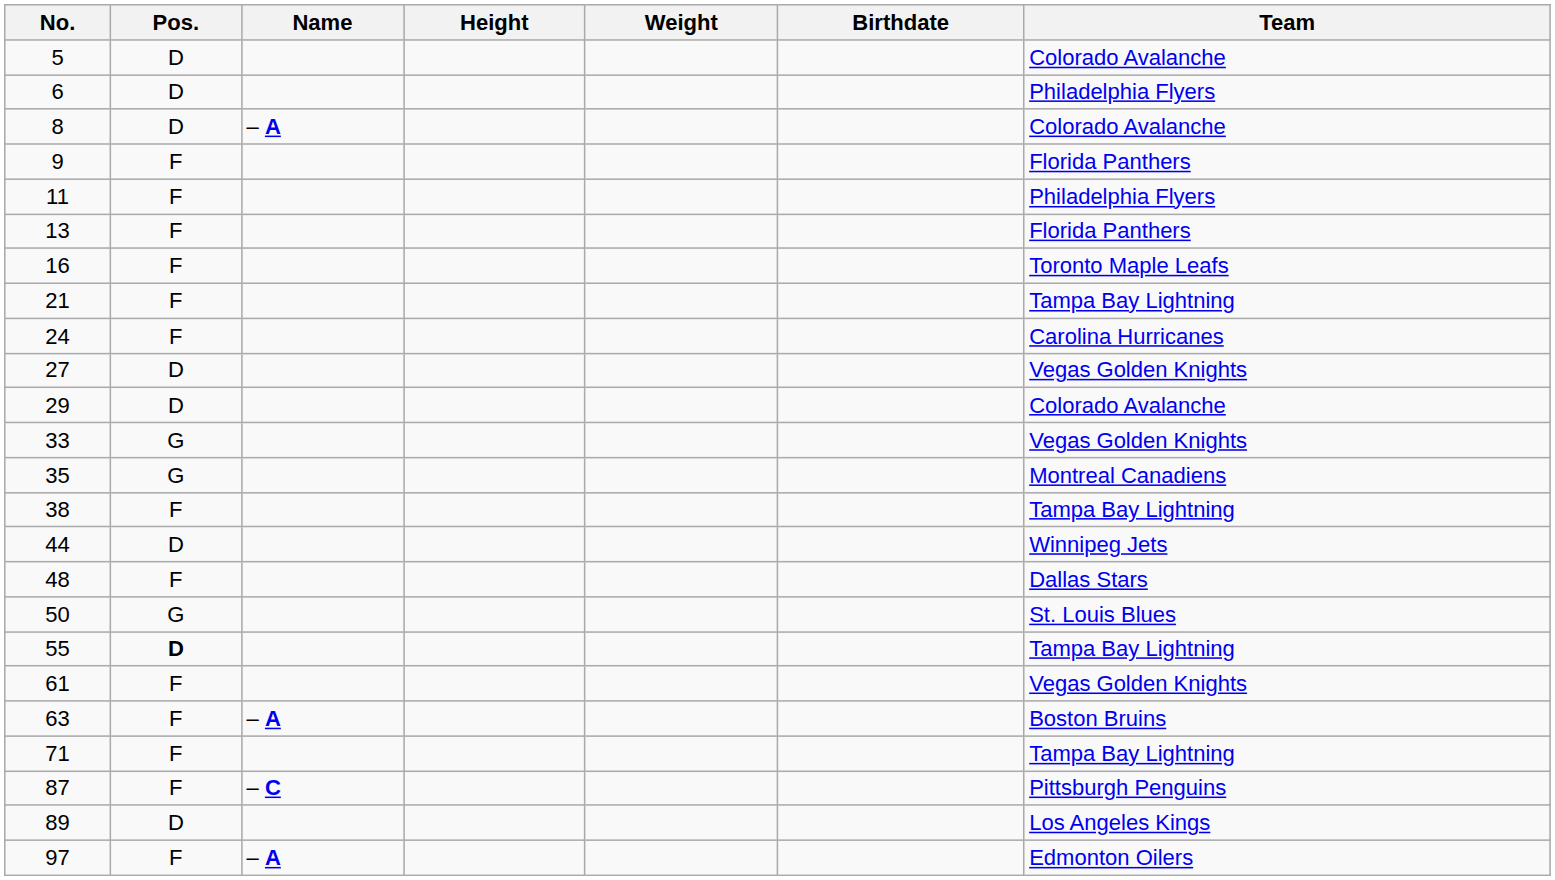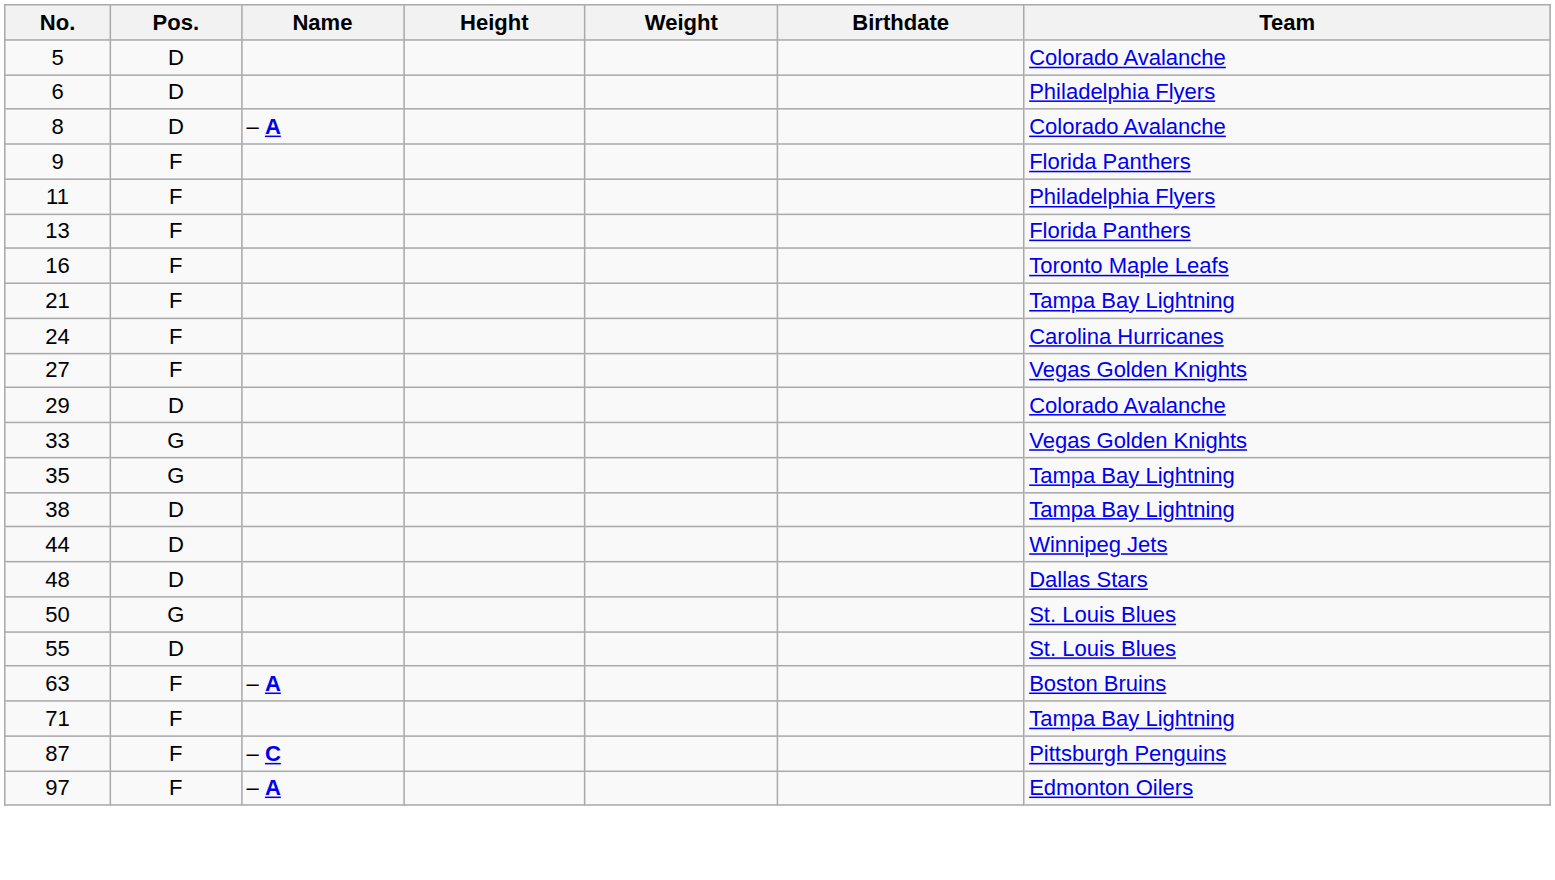27 | Pos.: D -> F
35 | Team: Montreal Canadiens -> Tampa Bay Lightning
38 | Pos.: F -> D
48 | Pos.: F -> D
55 | Pos.: bold -> normal
55 | Team: Tampa Bay Lightning -> St. Louis Blues
- row: 61 | F | Vegas Golden Knights
- row: 89 | D | Los Angeles Kings
